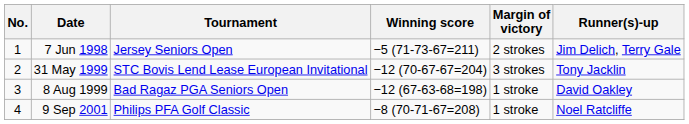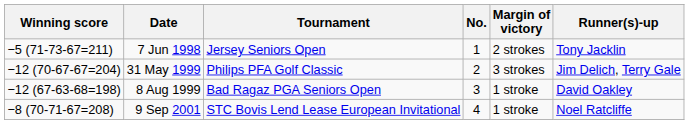columns swapped: No. <-> Winning score
7 Jun 1998 | Runner(s)-up: Jim Delich, Terry Gale -> Tony Jacklin
31 May 1999 | Tournament: STC Bovis Lend Lease European Invitational -> Philips PFA Golf Classic
31 May 1999 | Runner(s)-up: Tony Jacklin -> Jim Delich, Terry Gale
9 Sep 2001 | Tournament: Philips PFA Golf Classic -> STC Bovis Lend Lease European Invitational
